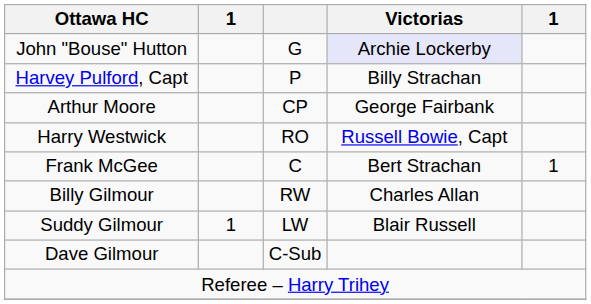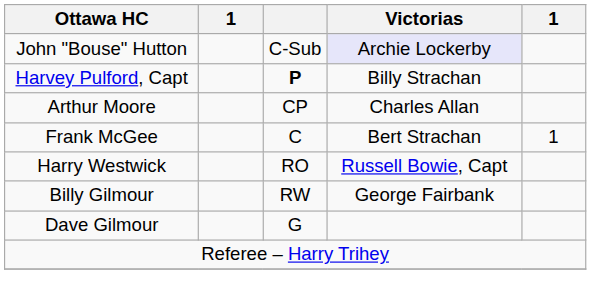John "Bouse" Hutton | column 3: G -> C-Sub
Harvey Pulford, Capt | column 3: normal -> bold
Arthur Moore | Victorias: George Fairbank -> Charles Allan
rows swapped: Harry Westwick <-> Frank McGee
Billy Gilmour | Victorias: Charles Allan -> George Fairbank
- row: Suddy Gilmour | 1 | LW | Blair Russell
Dave Gilmour | column 3: C-Sub -> G
